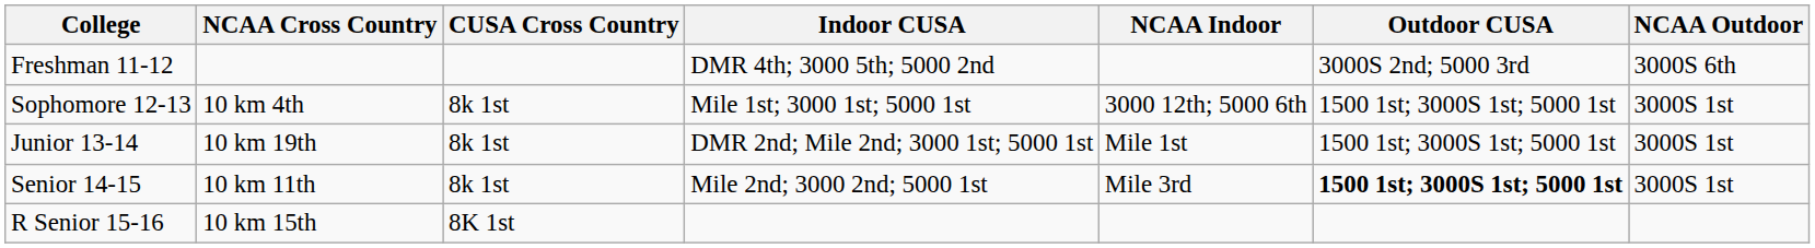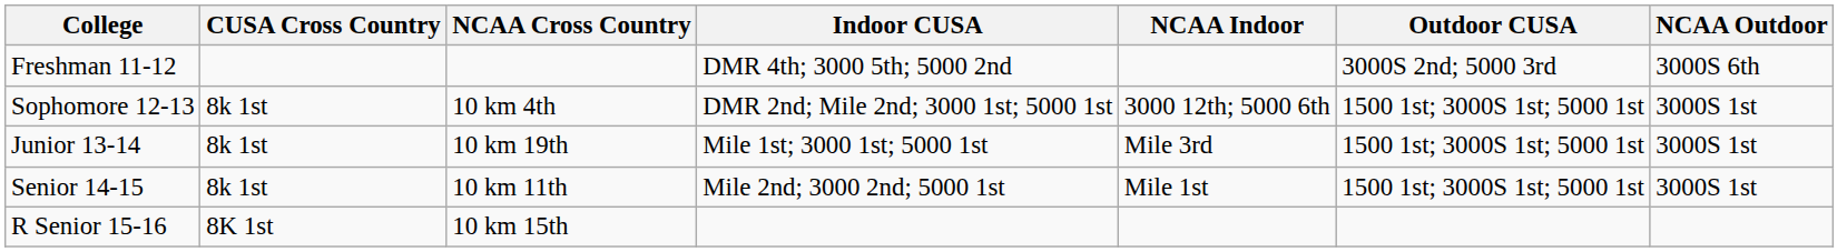columns swapped: CUSA Cross Country <-> NCAA Cross Country
Sophomore 12-13 | Indoor CUSA: Mile 1st; 3000 1st; 5000 1st -> DMR 2nd; Mile 2nd; 3000 1st; 5000 1st
Junior 13-14 | Indoor CUSA: DMR 2nd; Mile 2nd; 3000 1st; 5000 1st -> Mile 1st; 3000 1st; 5000 1st
Junior 13-14 | NCAA Indoor: Mile 1st -> Mile 3rd
Senior 14-15 | NCAA Indoor: Mile 3rd -> Mile 1st
Senior 14-15 | Outdoor CUSA: bold -> normal
